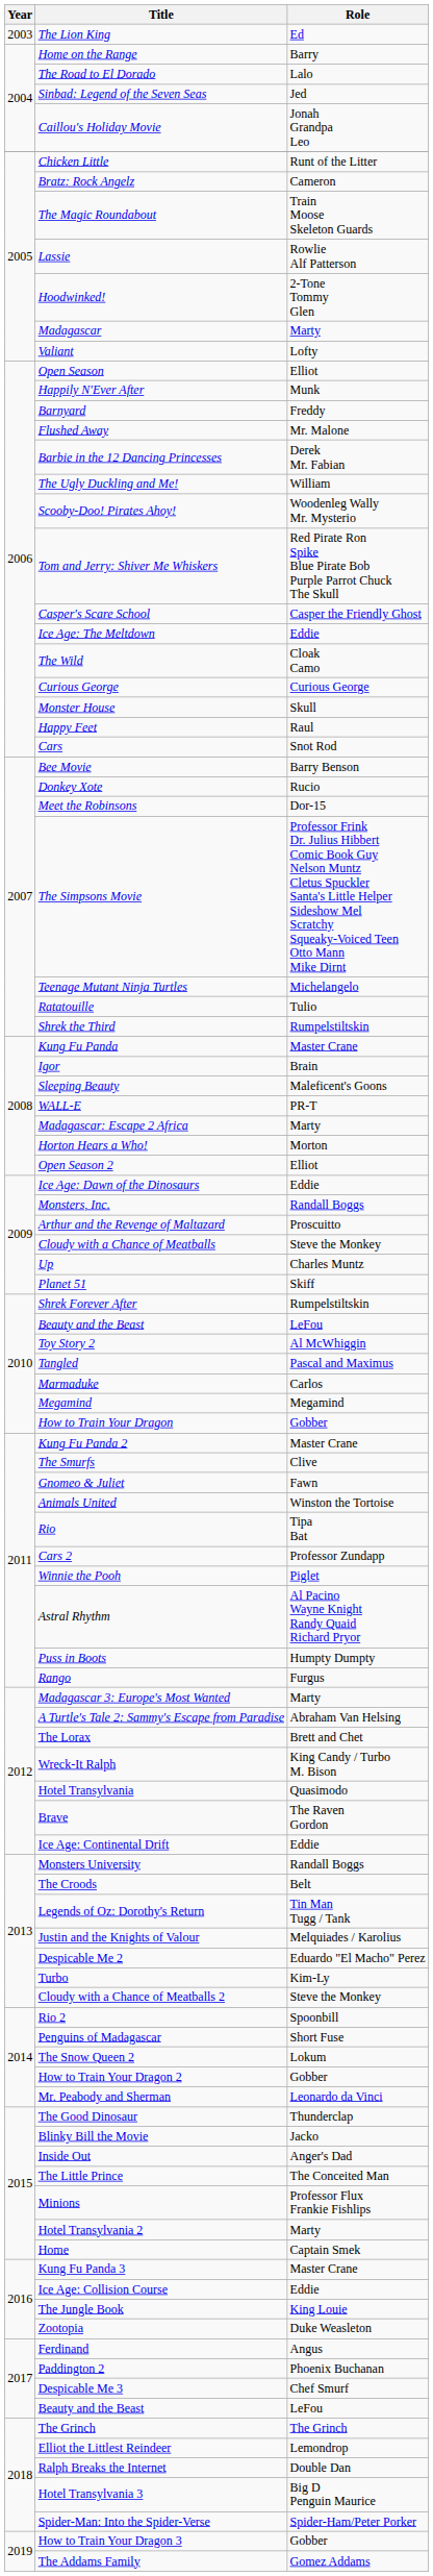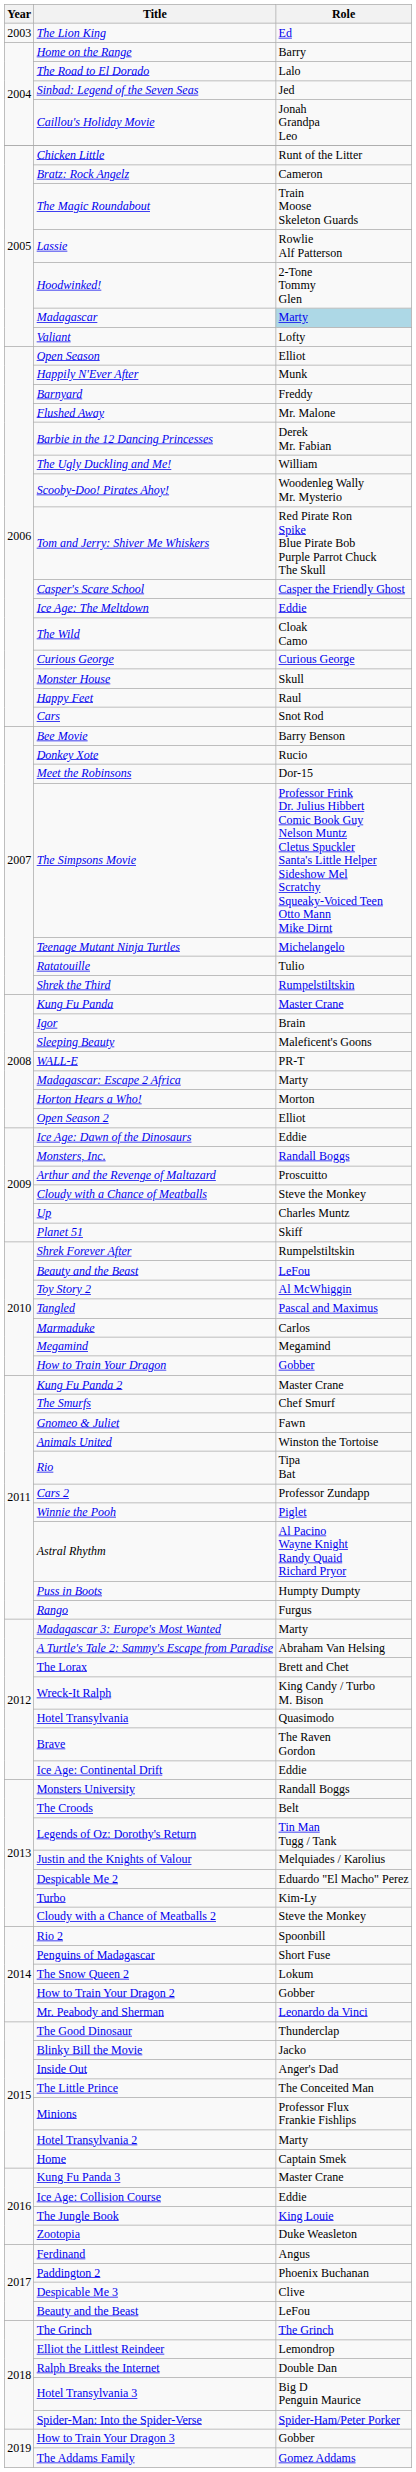Madagascar | Role: no background -> lightblue background
The Smurfs | Role: Clive -> Chef Smurf
Despicable Me 3 | Role: Chef Smurf -> Clive
